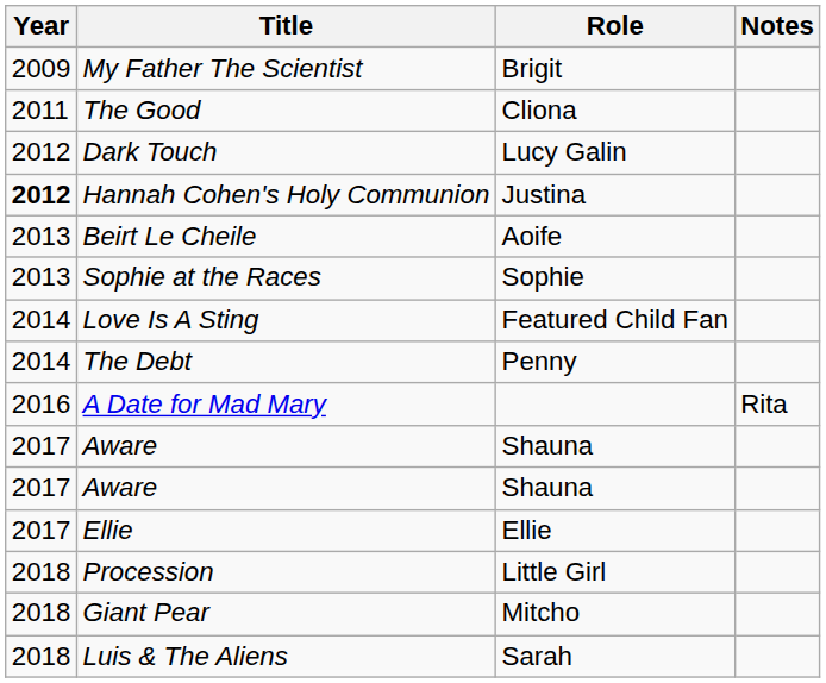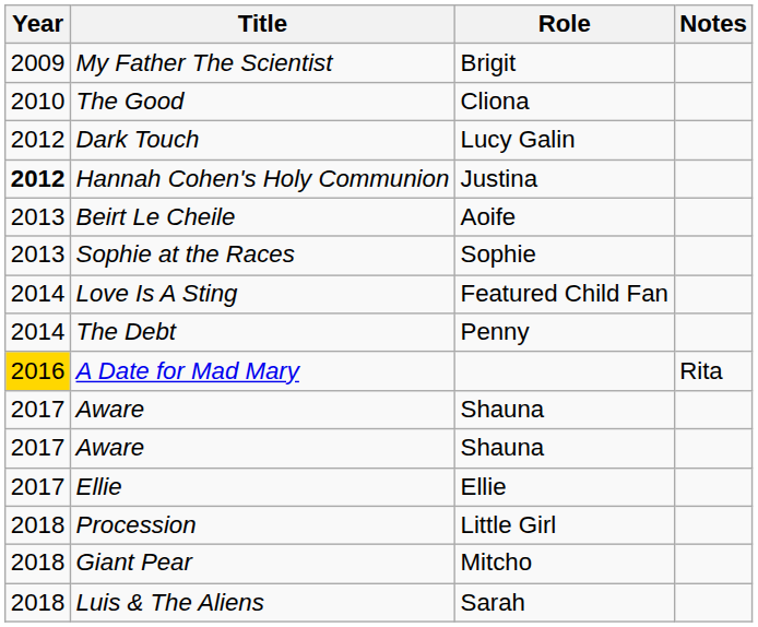The Good | Year: 2011 -> 2010
A Date for Mad Mary | Year: no background -> gold background
